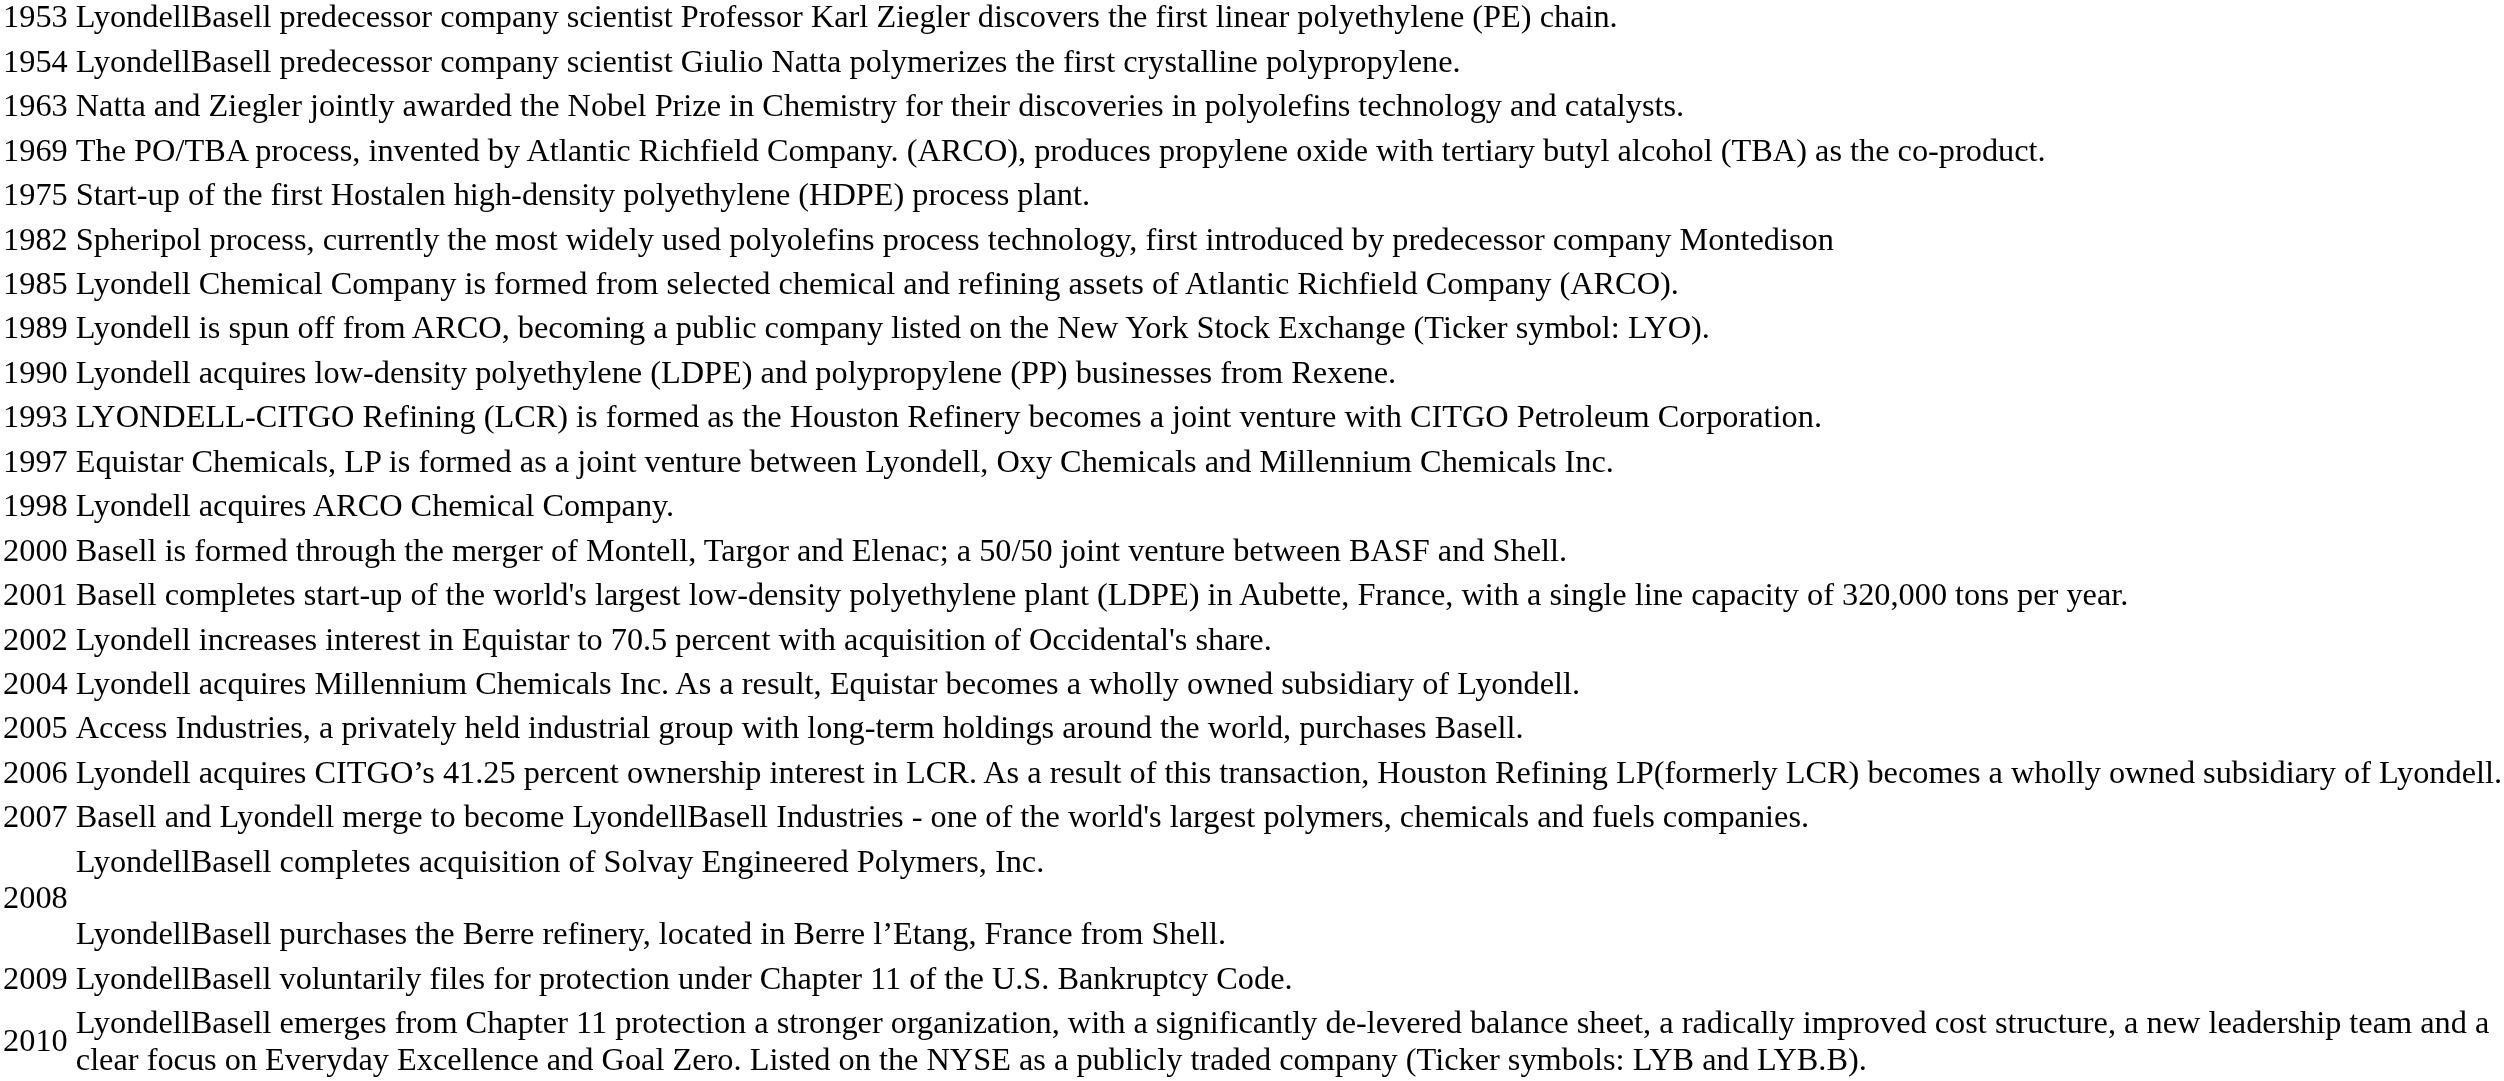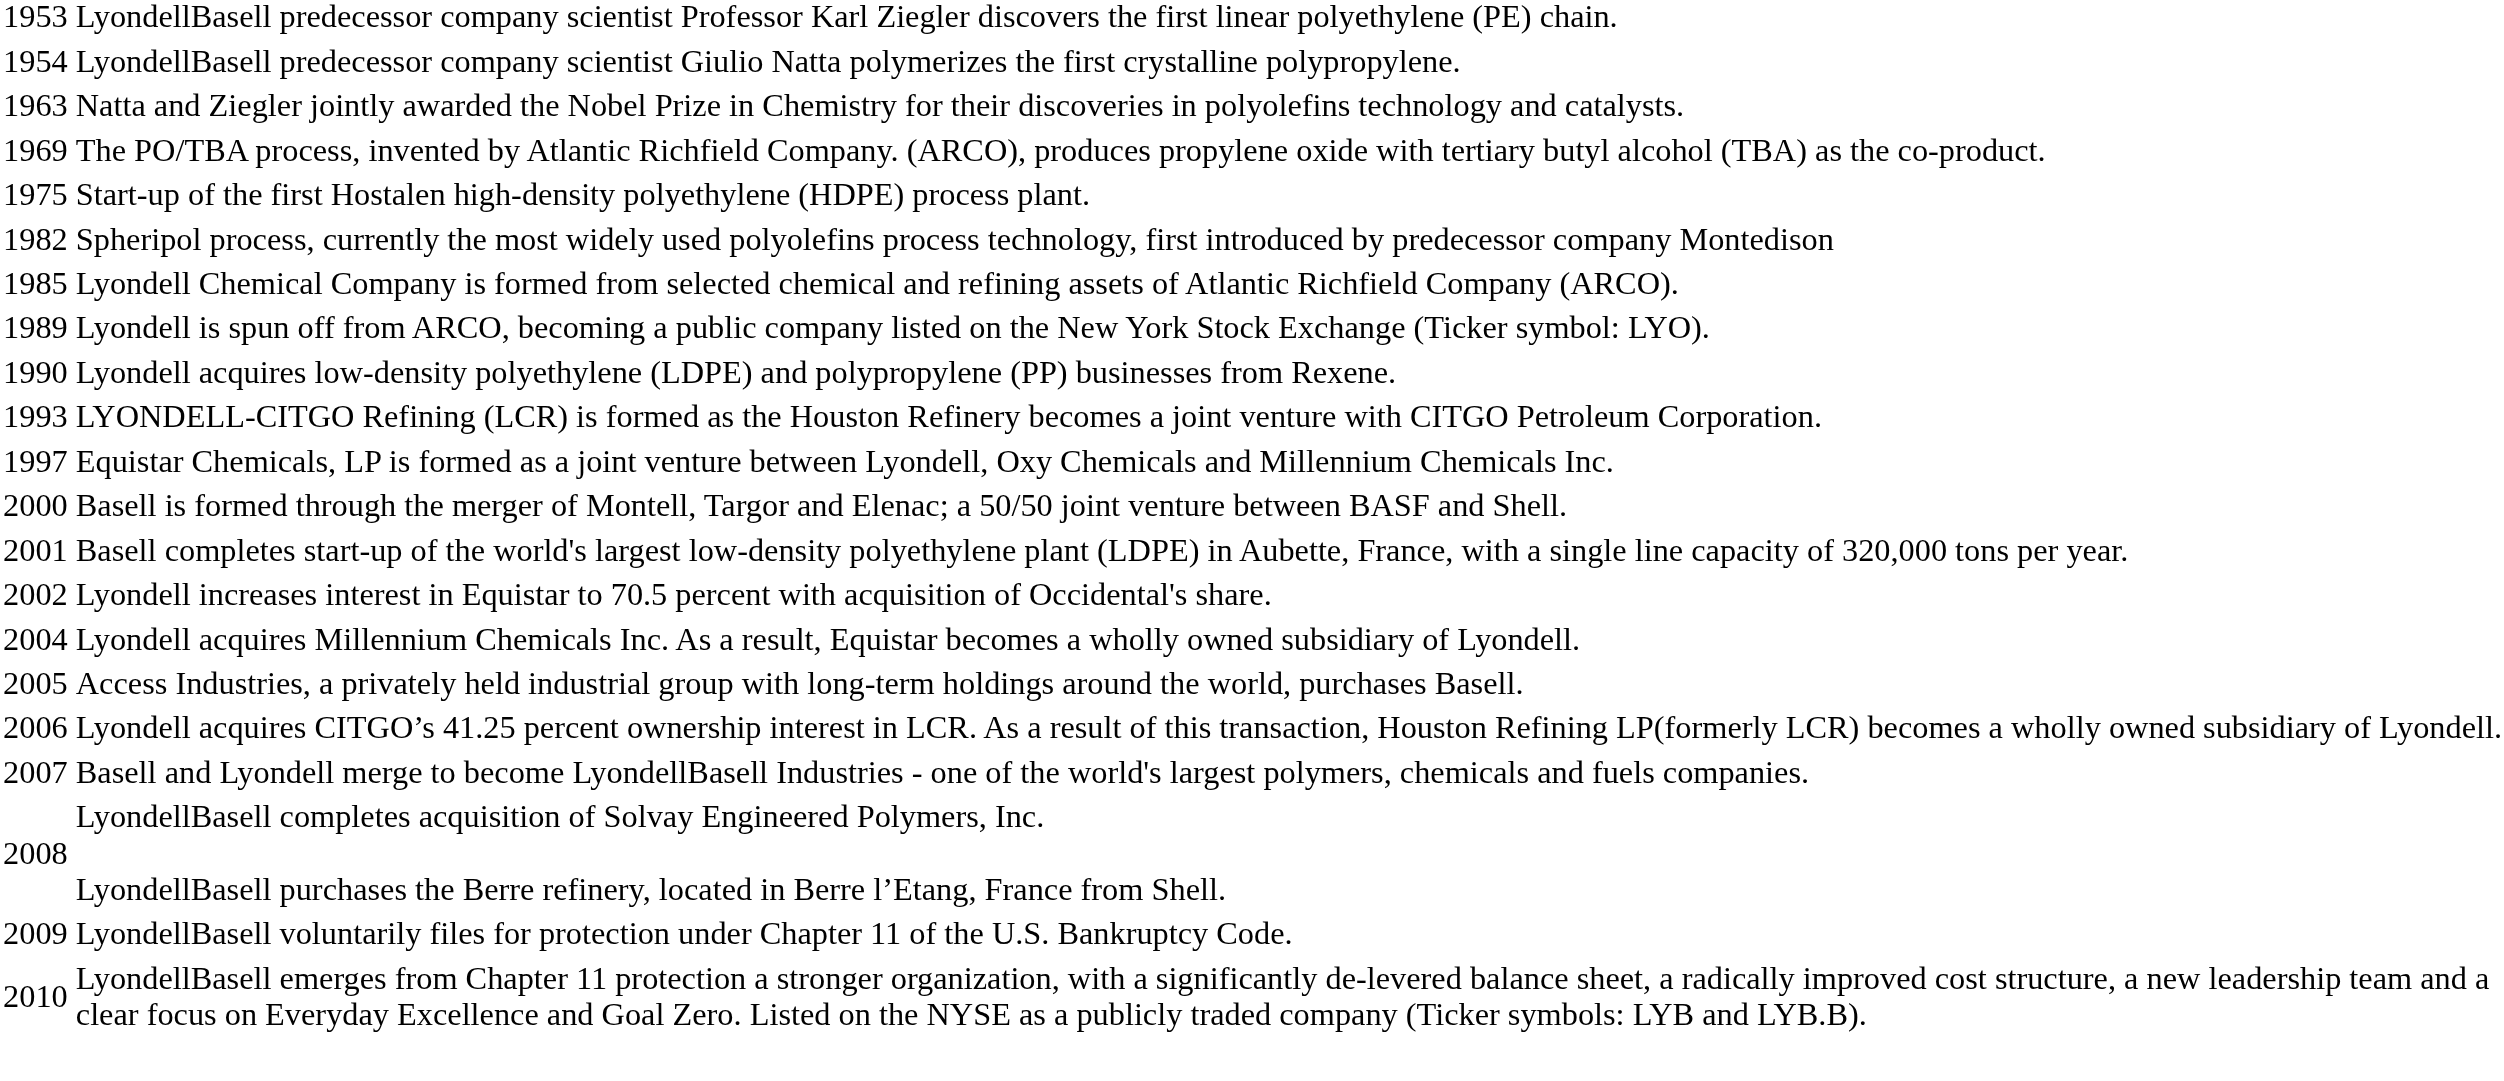- row: 1998 | Lyondell acquires ARCO Chemical Company.
